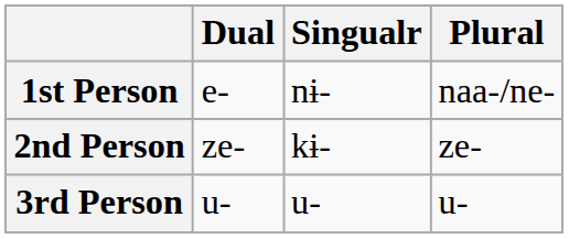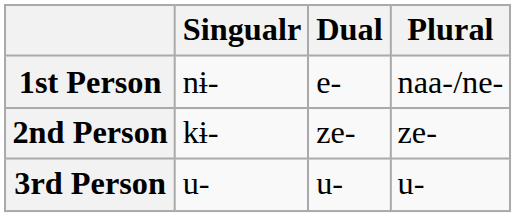columns swapped: Singualr <-> Dual
